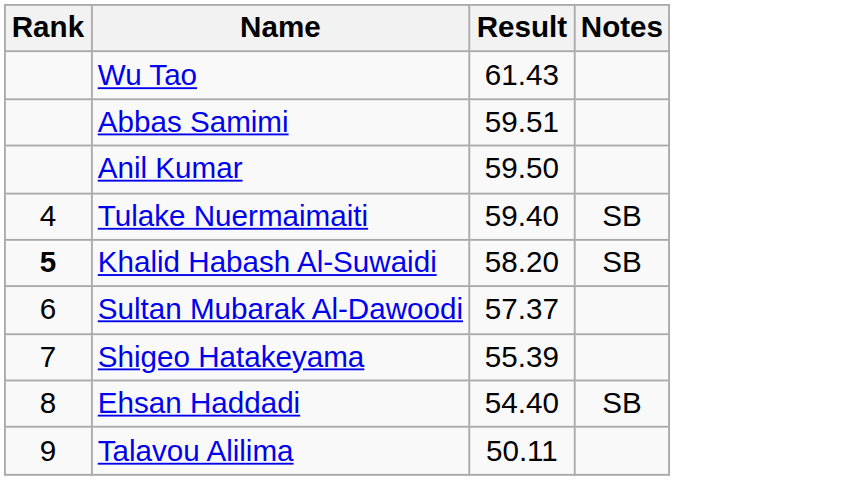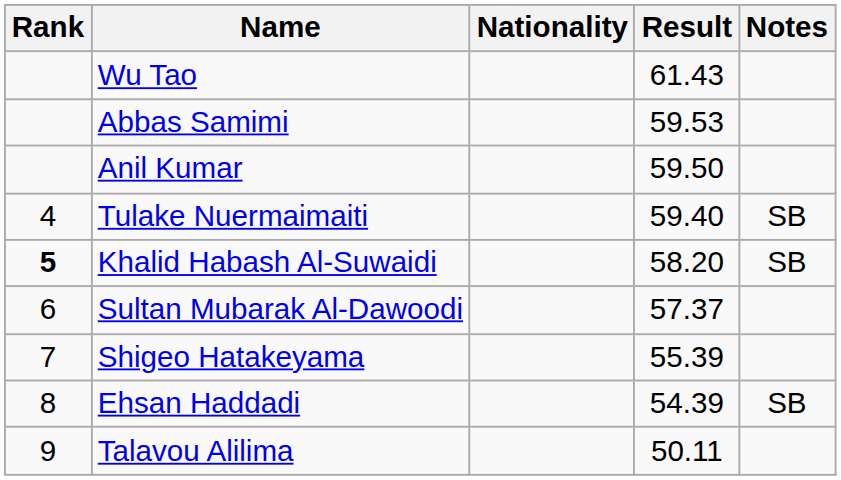+ column: Nationality
Abbas Samimi | Result: 59.51 -> 59.53
Ehsan Haddadi | Result: 54.40 -> 54.39
